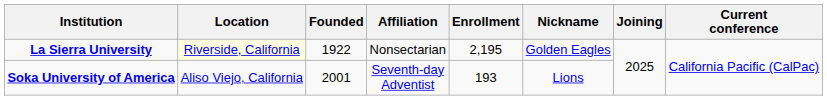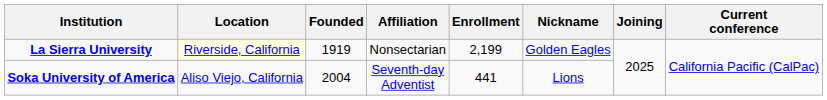La Sierra University | Founded: 1922 -> 1919
La Sierra University | Enrollment: 2,195 -> 2,199
Soka University of America | Founded: 2001 -> 2004
Soka University of America | Enrollment: 193 -> 441
